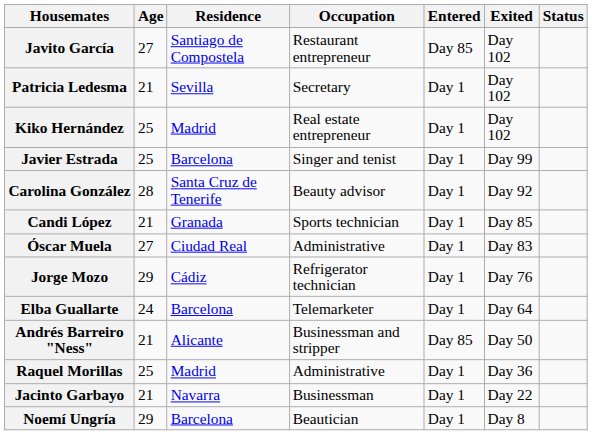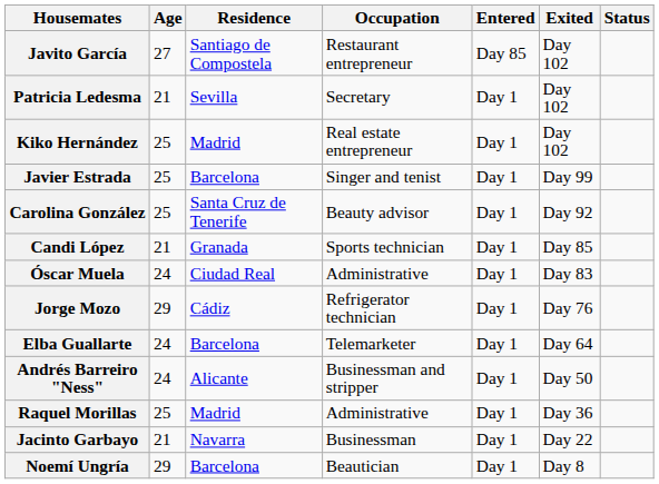Carolina González | Age: 28 -> 25
Óscar Muela | Age: 27 -> 24
Andrés Barreiro "Ness" | Age: 21 -> 24
Andrés Barreiro "Ness" | Entered: Day 85 -> Day 1
